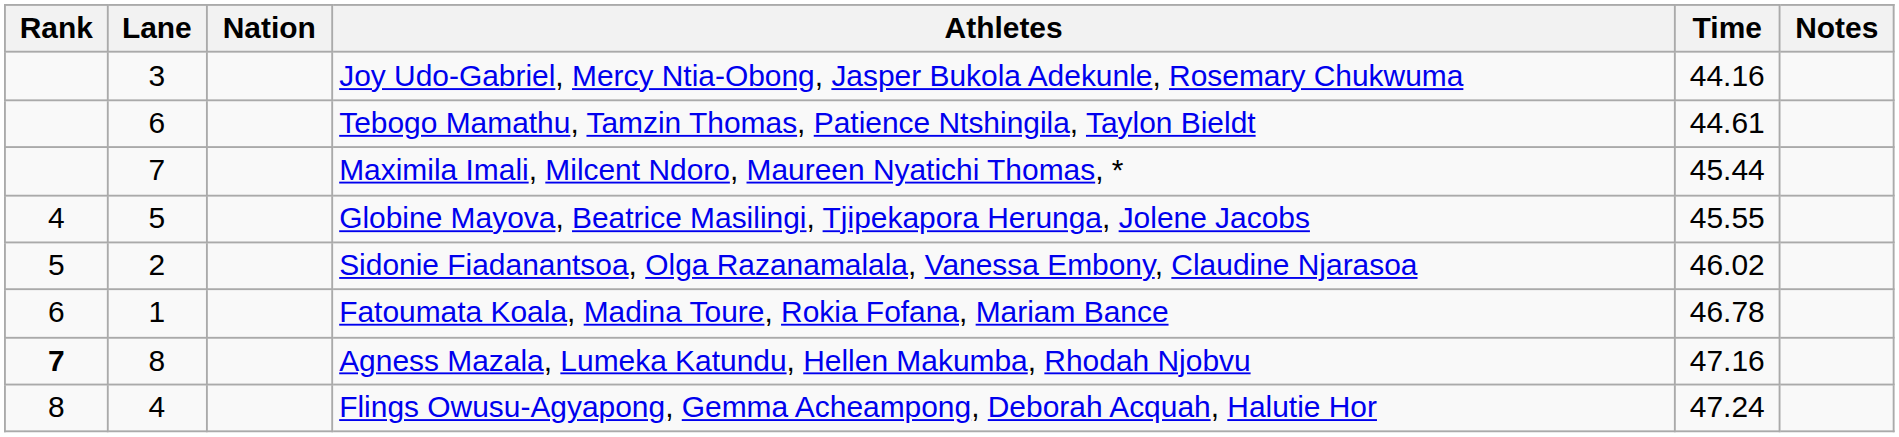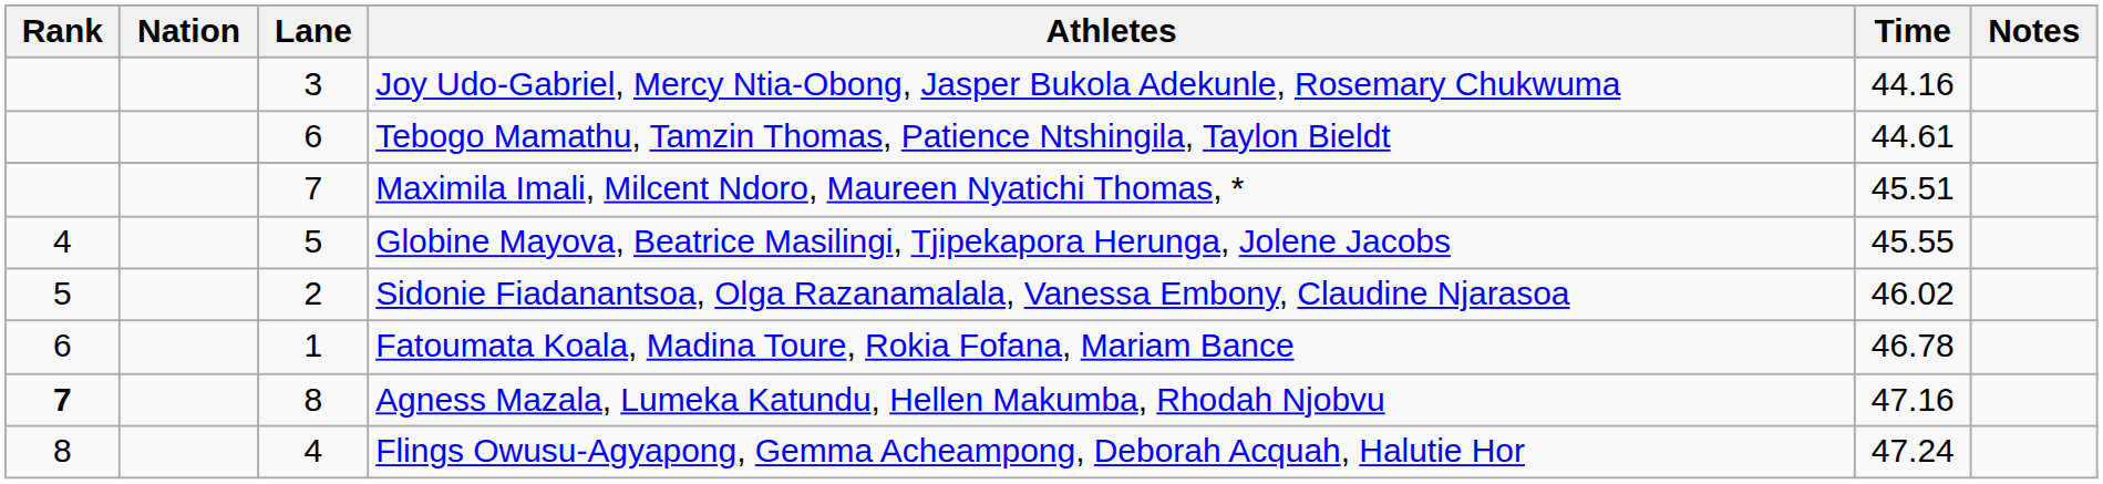columns swapped: Lane <-> Nation
Maximila Imali, Milcent Ndoro, Maureen Nyatichi Thomas, * | Time: 45.44 -> 45.51
